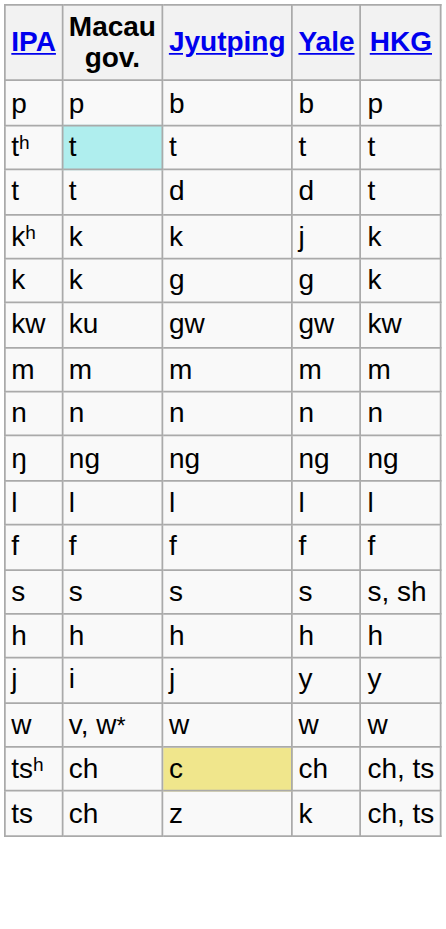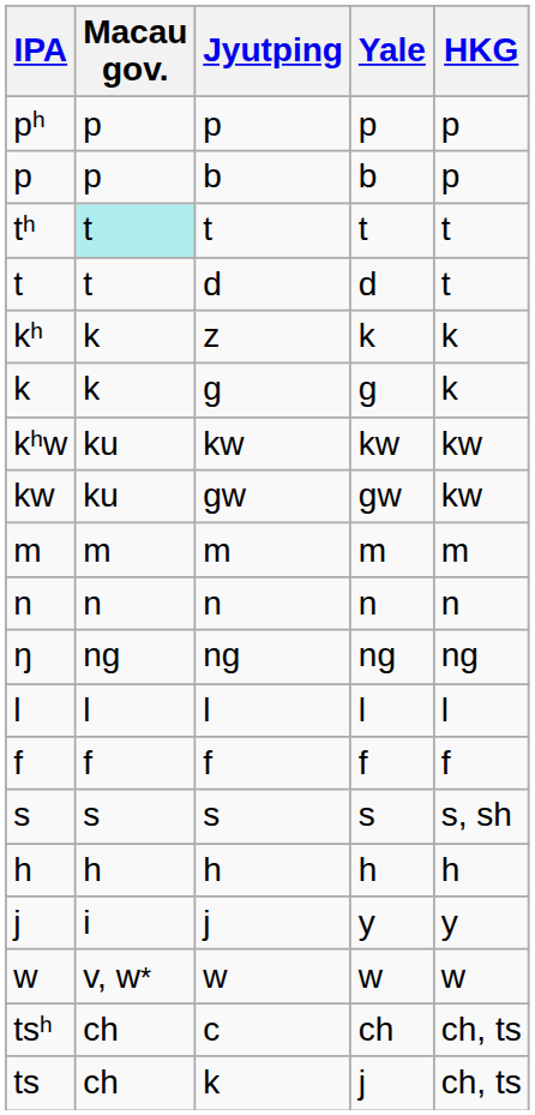+ row: pʰ | p | p | p | p
kʰ | Jyutping: k -> z
kʰ | Yale: j -> k
+ row: kʰw | ku | kw | kw | kw
tsʰ | Jyutping: khaki background -> no background
ts | Jyutping: z -> k
ts | Yale: k -> j
